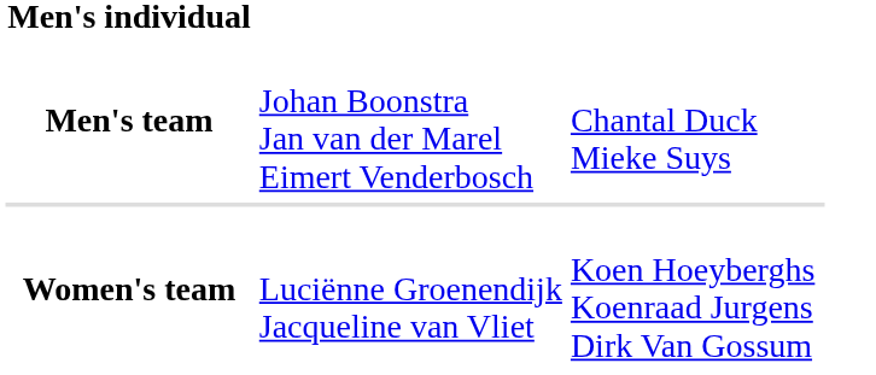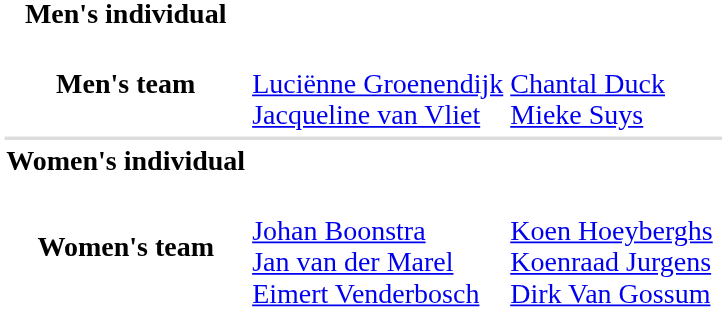Men's team | column 2: Johan Boonstra Jan van der Marel Eimert Venderbosch -> Luciënne Groenendijk Jacqueline van Vliet
+ row: Women's individual
Women's team | column 2: Luciënne Groenendijk Jacqueline van Vliet -> Johan Boonstra Jan van der Marel Eimert Venderbosch
